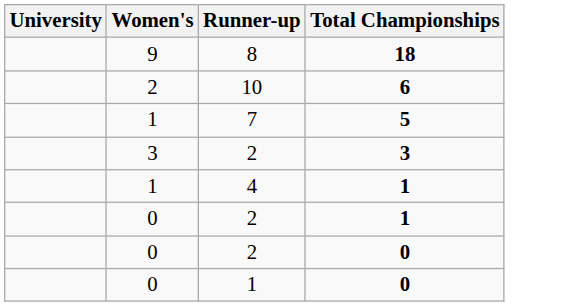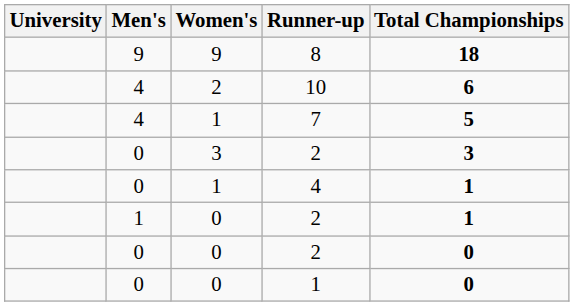+ column: Men's | 9 | 4 | 4 | 0 | 0 | 1 | 0 | 0
